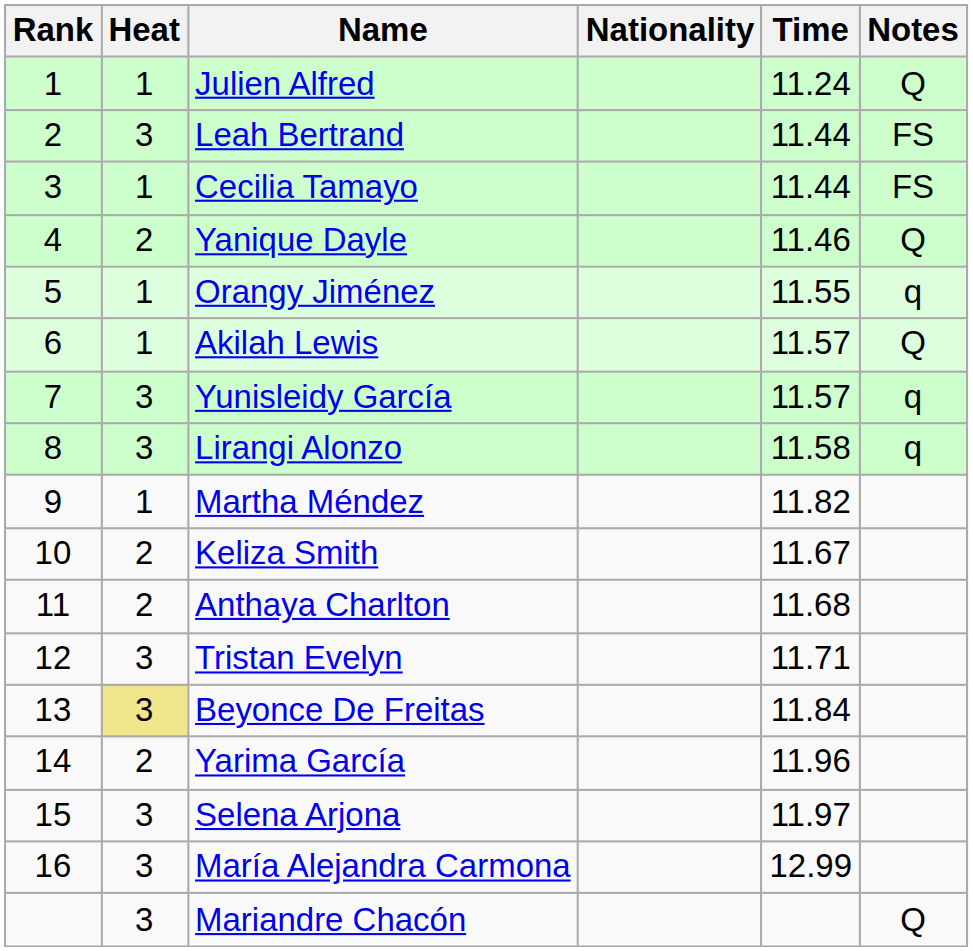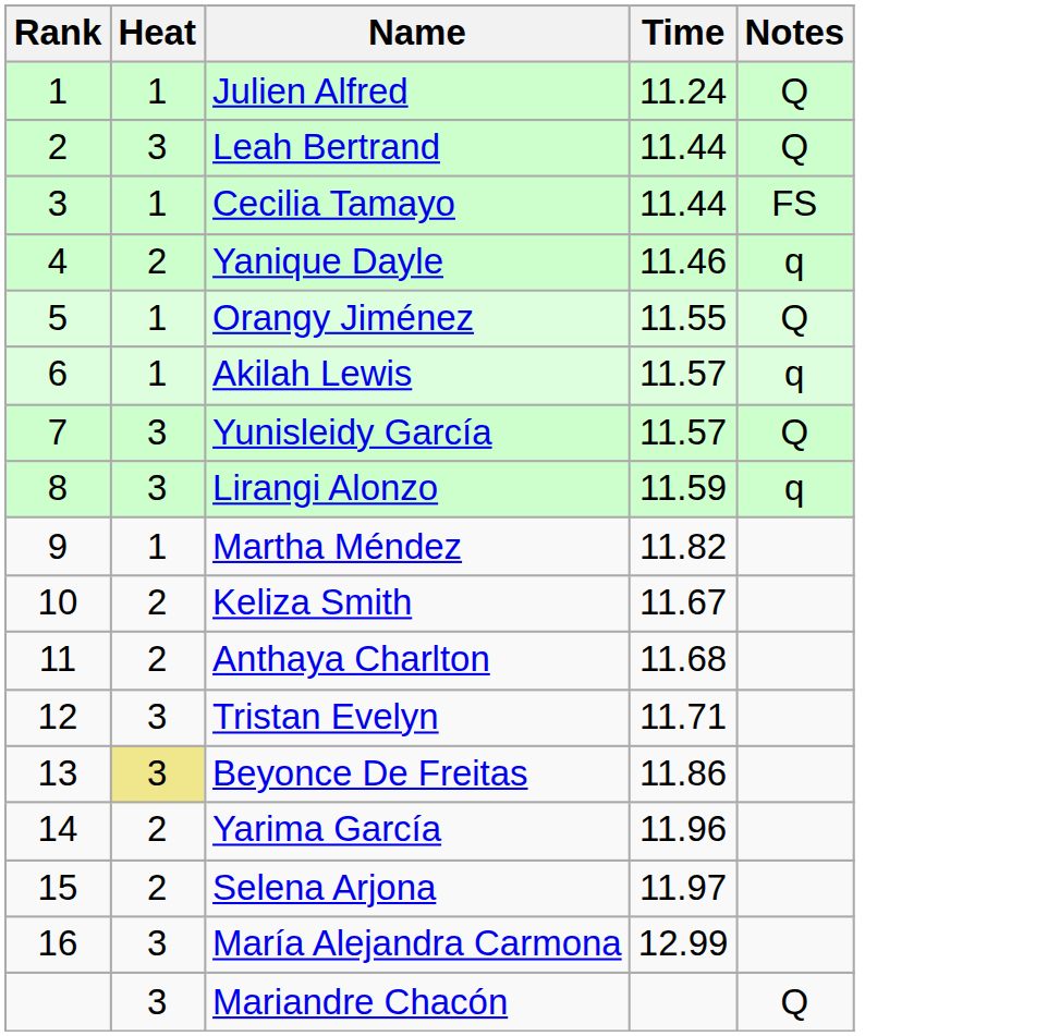- column: Nationality
Leah Bertrand | Notes: FS -> Q
Yanique Dayle | Notes: Q -> q
Orangy Jiménez | Notes: q -> Q
Akilah Lewis | Notes: Q -> q
Yunisleidy García | Notes: q -> Q
Lirangi Alonzo | Time: 11.58 -> 11.59
Beyonce De Freitas | Time: 11.84 -> 11.86
Selena Arjona | Heat: 3 -> 2
